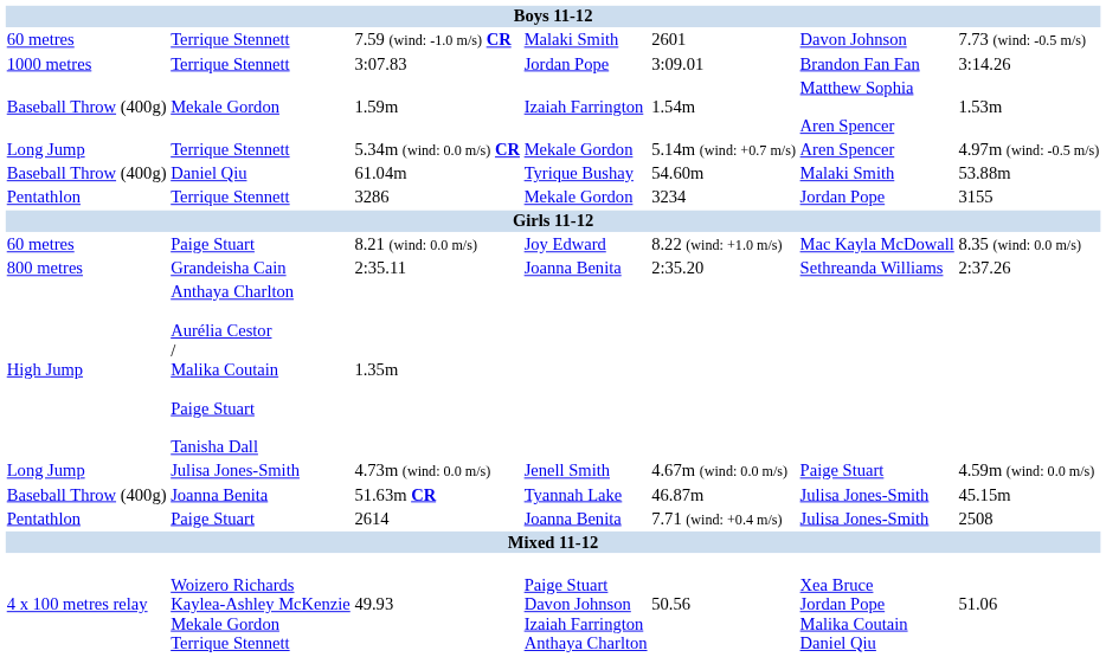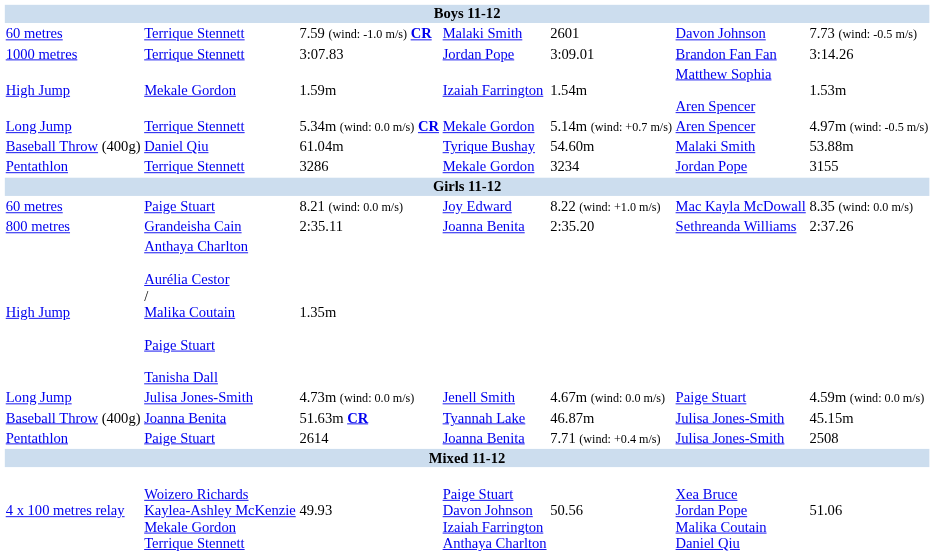1.59m | column 1: Baseball Throw (400g) -> High Jump
